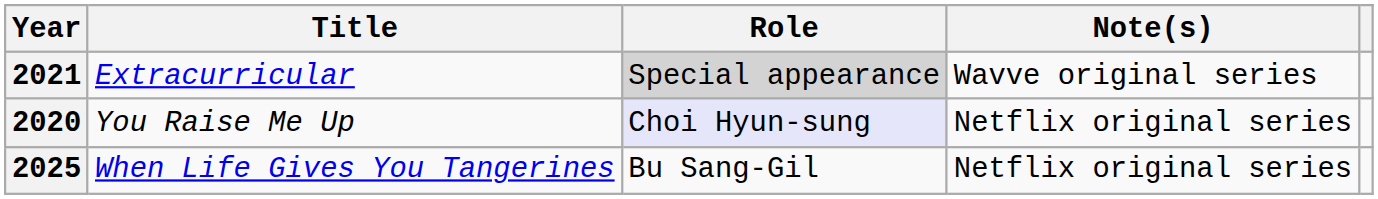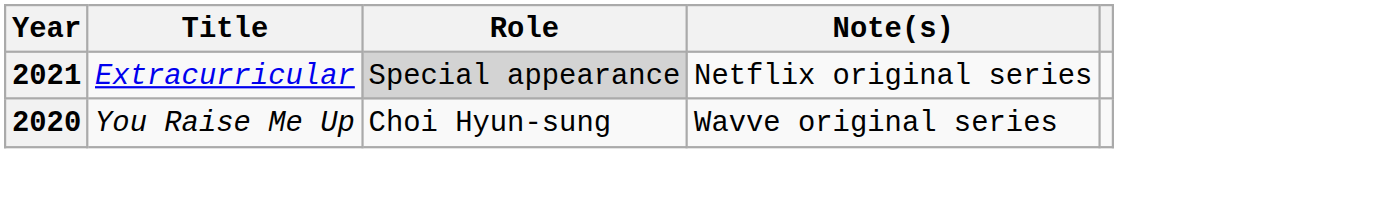2021 | Note(s): Wavve original series -> Netflix original series
2020 | Role: lavender background -> no background
2020 | Note(s): Netflix original series -> Wavve original series
- row: 2025 | When Life Gives You Tangerines | Bu Sang-Gil | Netflix original series
